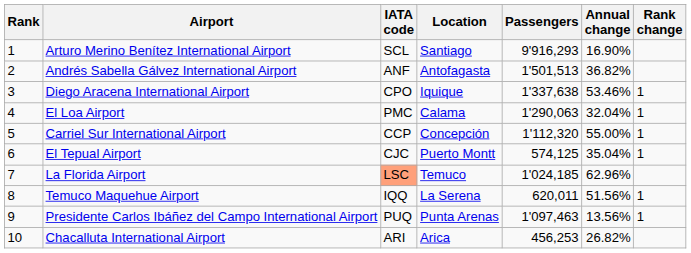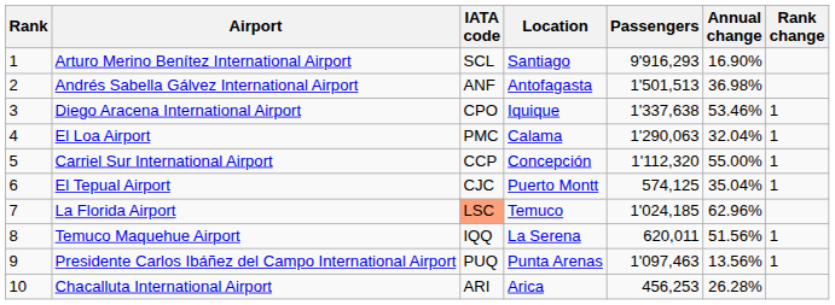Andrés Sabella Gálvez International Airport | Annual change: 36.82% -> 36.98%
Chacalluta International Airport | Annual change: 26.82% -> 26.28%
